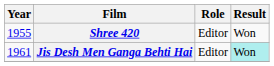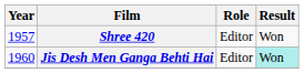Shree 420 | Year: 1955 -> 1957
Jis Desh Men Ganga Behti Hai | Year: 1961 -> 1960
